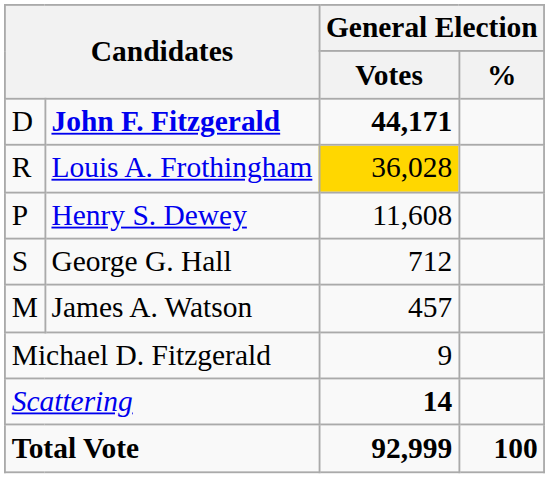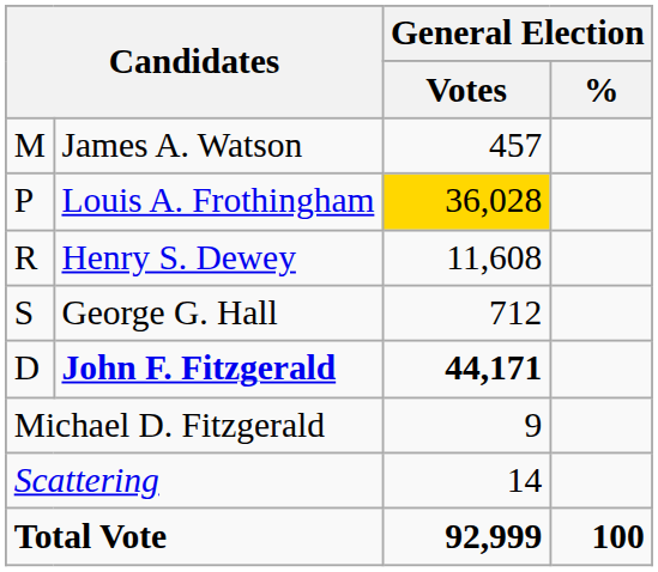rows swapped: John F. Fitzgerald <-> James A. Watson
Louis A. Frothingham | column 1: R -> P
Henry S. Dewey | column 1: P -> R
Scattering | General Election / Votes: bold -> normal
